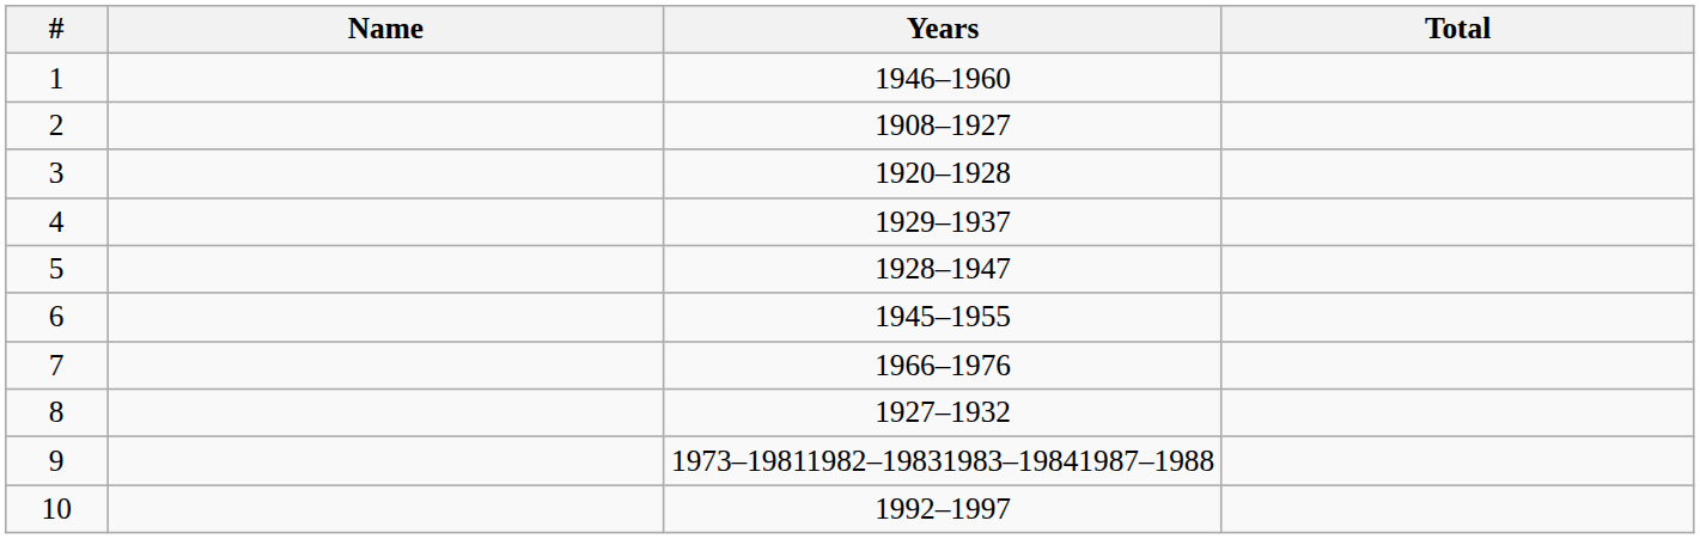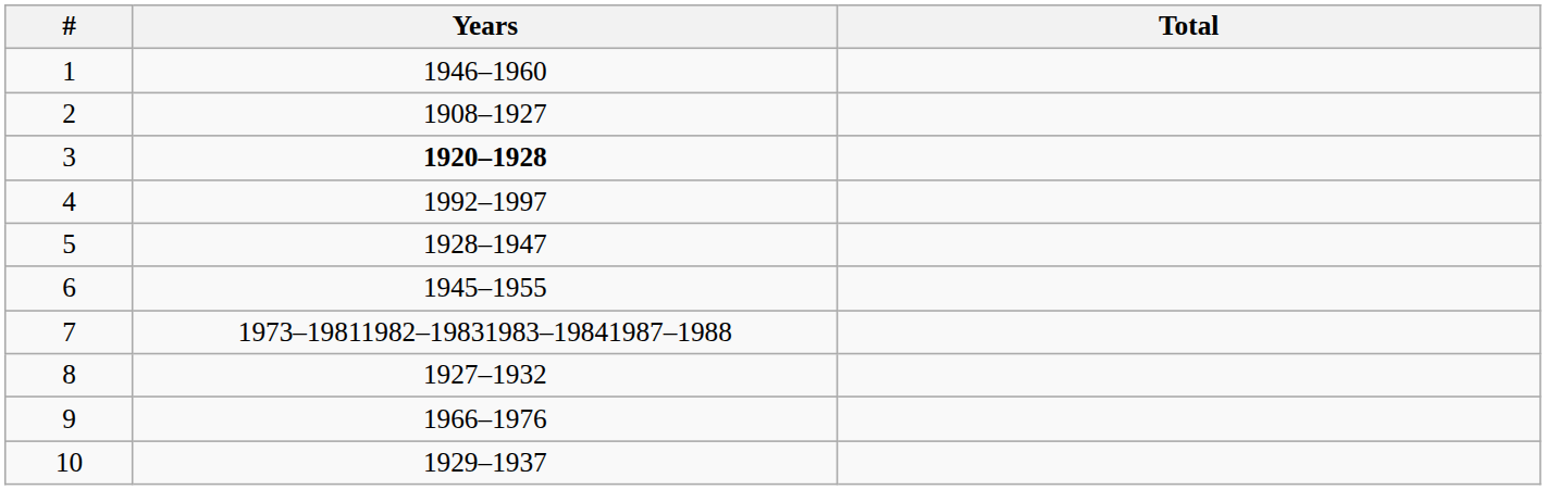- column: Name
3 | Years: normal -> bold
4 | Years: 1929–1937 -> 1992–1997
7 | Years: 1966–1976 -> 1973–19811982–19831983–19841987–1988
9 | Years: 1973–19811982–19831983–19841987–1988 -> 1966–1976
10 | Years: 1992–1997 -> 1929–1937
